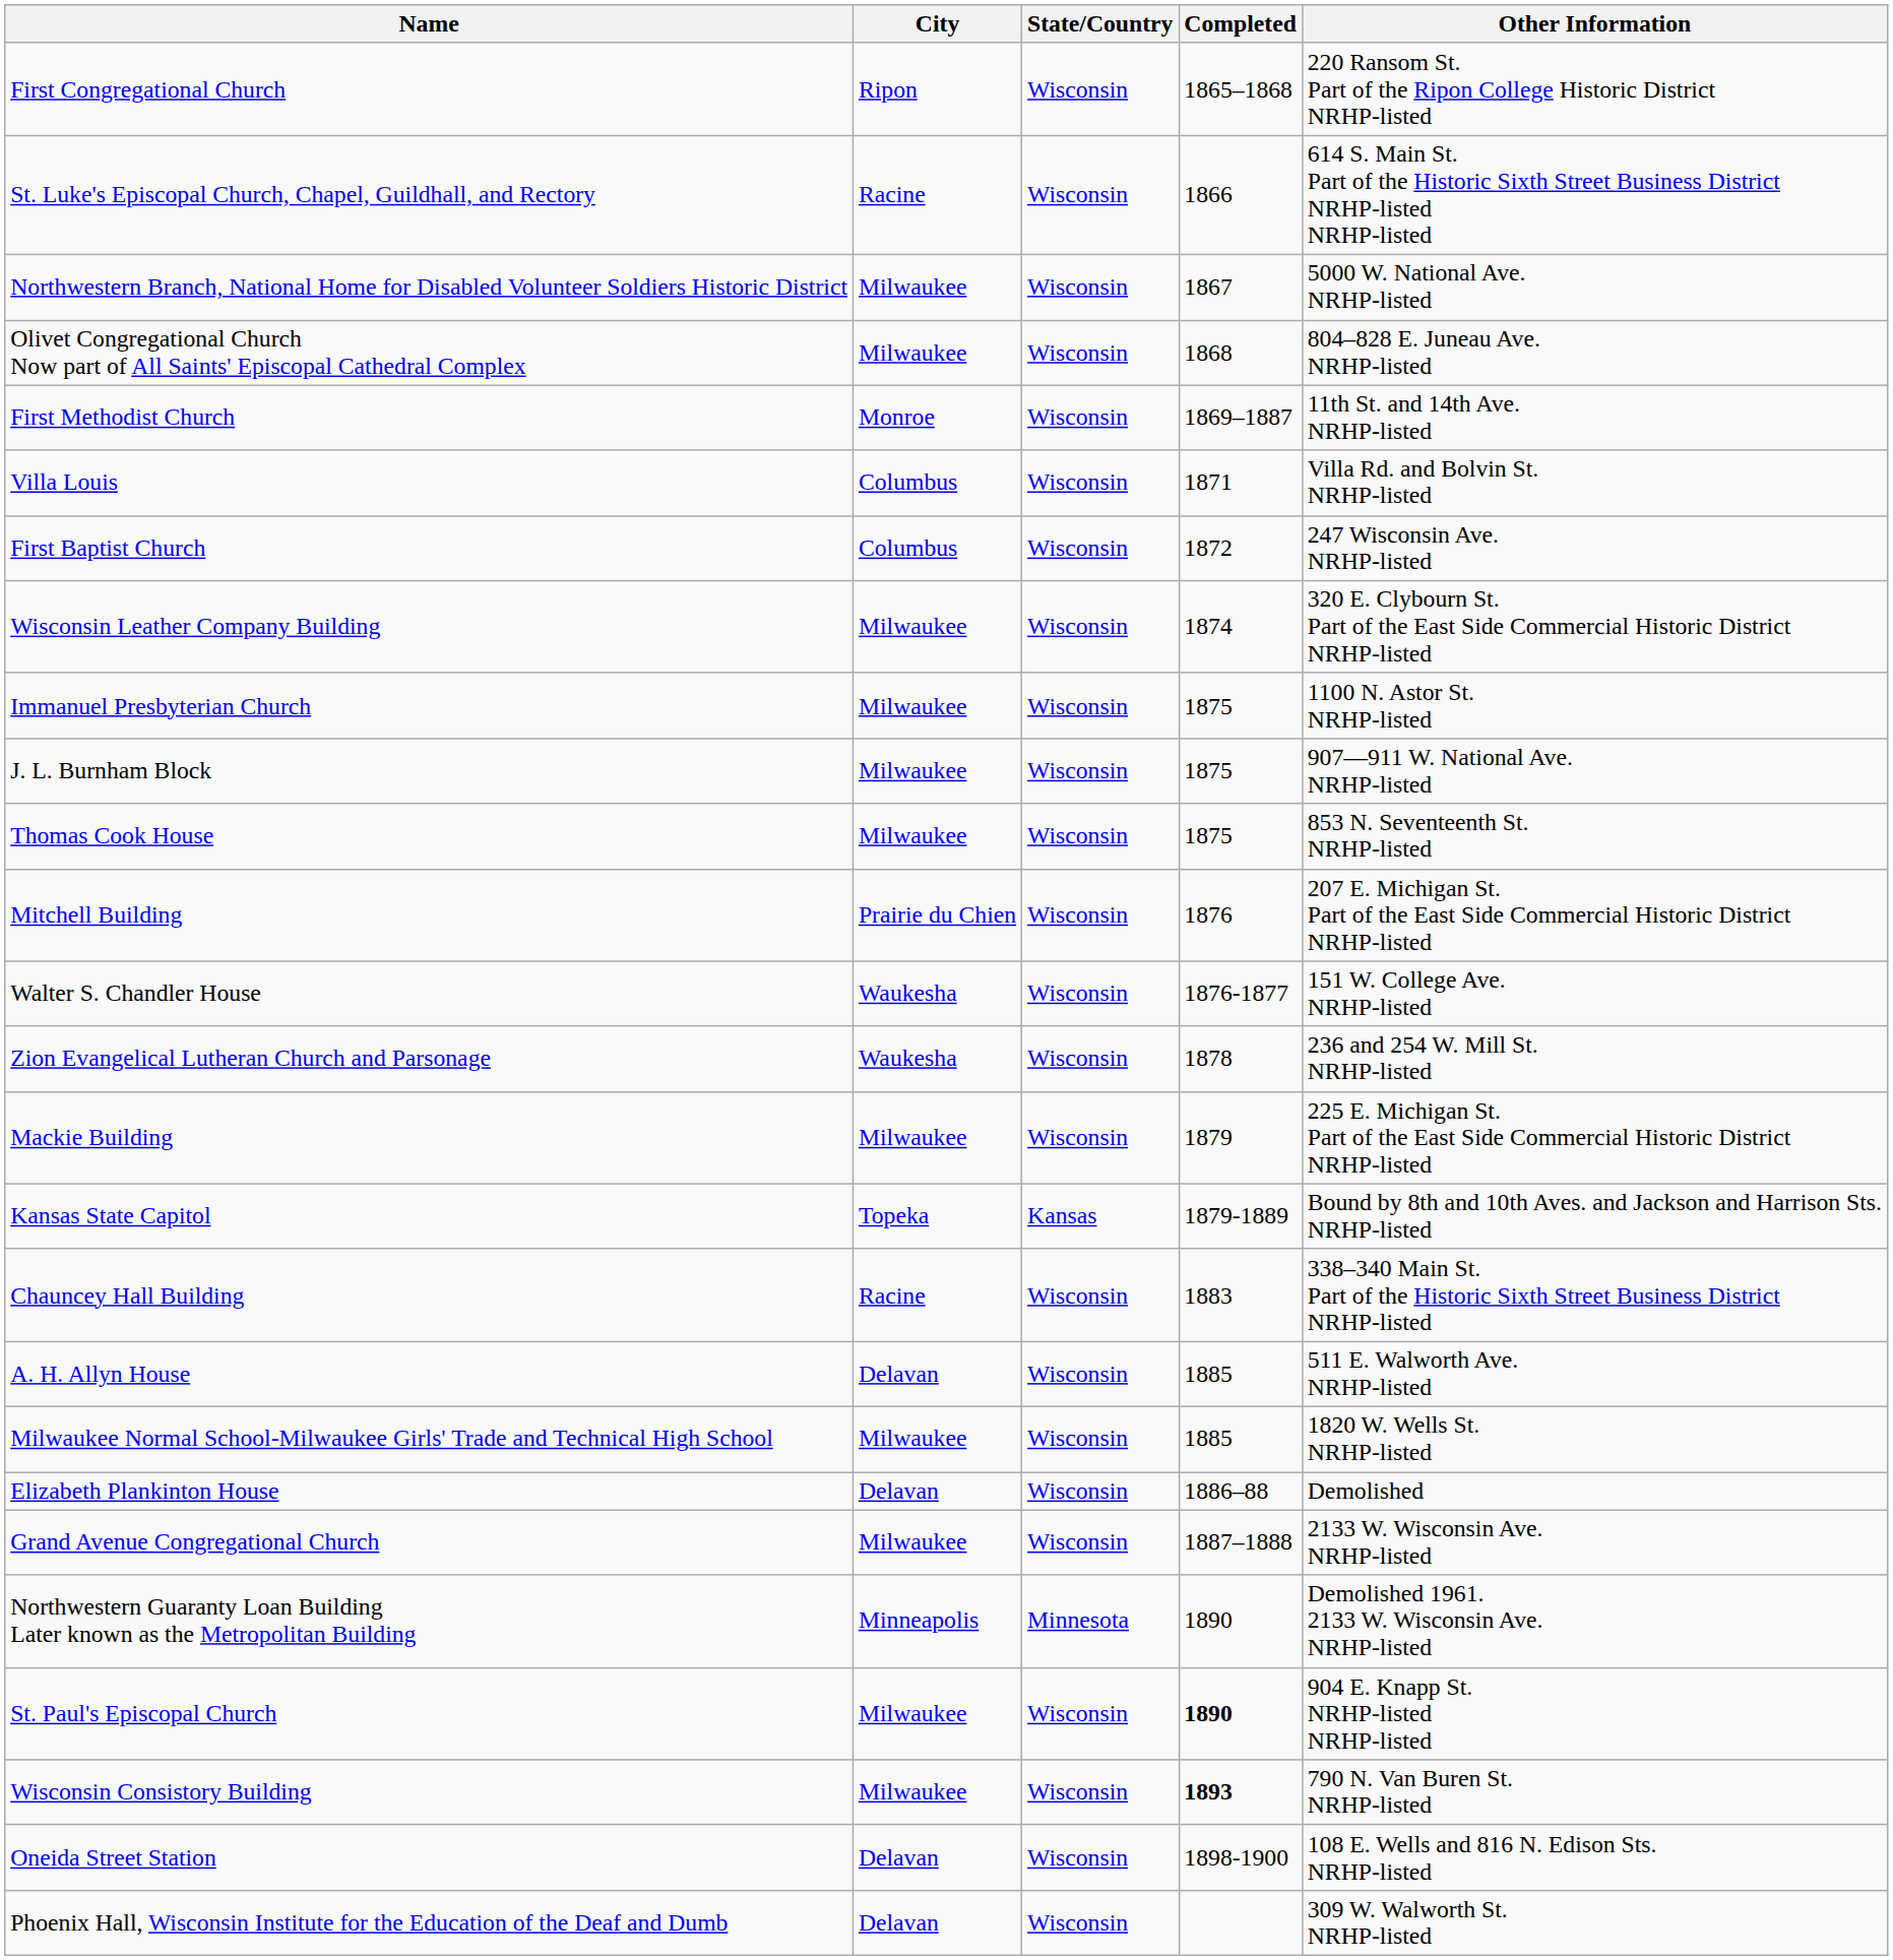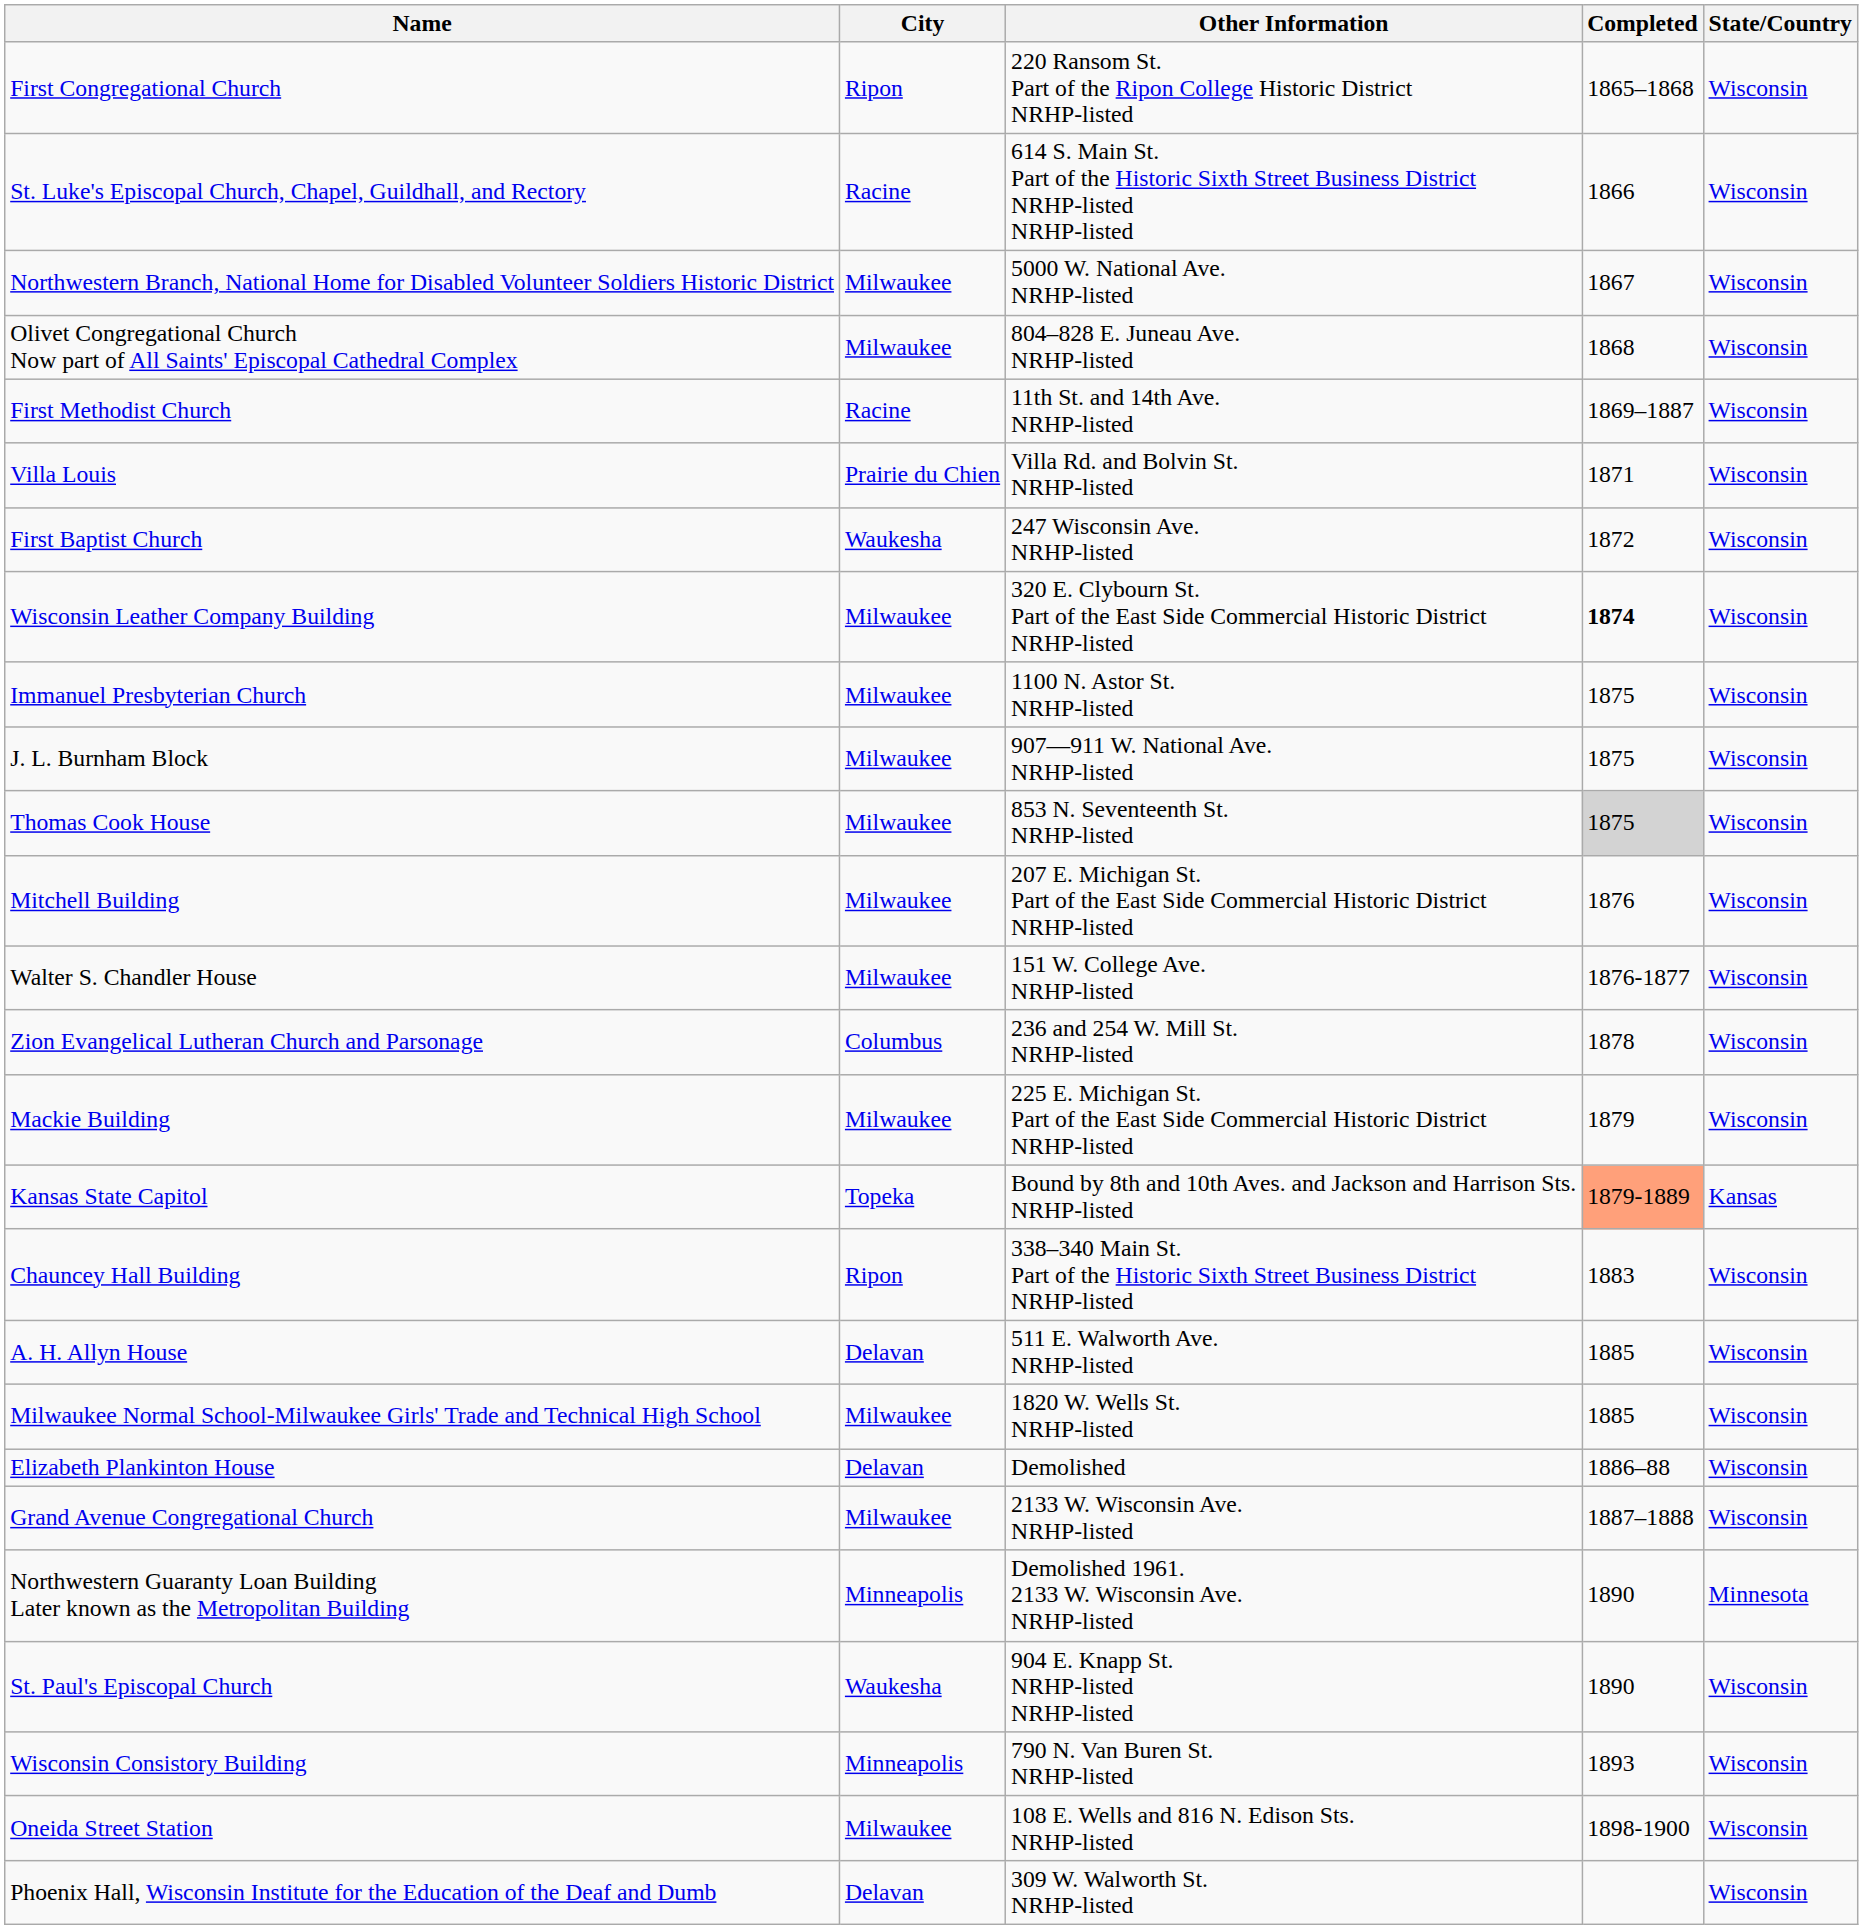columns swapped: State/Country <-> Other Information
First Methodist Church | City: Monroe -> Racine
Villa Louis | City: Columbus -> Prairie du Chien
First Baptist Church | City: Columbus -> Waukesha
Wisconsin Leather Company Building | Completed: normal -> bold
Thomas Cook House | Completed: no background -> lightgrey background
Mitchell Building | City: Prairie du Chien -> Milwaukee
Walter S. Chandler House | City: Waukesha -> Milwaukee
Zion Evangelical Lutheran Church and Parsonage | City: Waukesha -> Columbus
Kansas State Capitol | Completed: no background -> lightsalmon background
Chauncey Hall Building | City: Racine -> Ripon
St. Paul's Episcopal Church | City: Milwaukee -> Waukesha
St. Paul's Episcopal Church | Completed: bold -> normal
Wisconsin Consistory Building | City: Milwaukee -> Minneapolis
Wisconsin Consistory Building | Completed: bold -> normal
Oneida Street Station | City: Delavan -> Milwaukee
